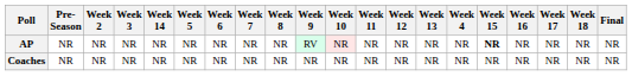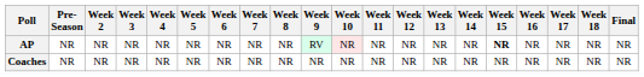columns swapped: Week 4 <-> Week 14
